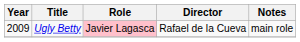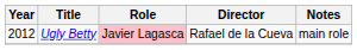Ugly Betty | Year: 2009 -> 2012
